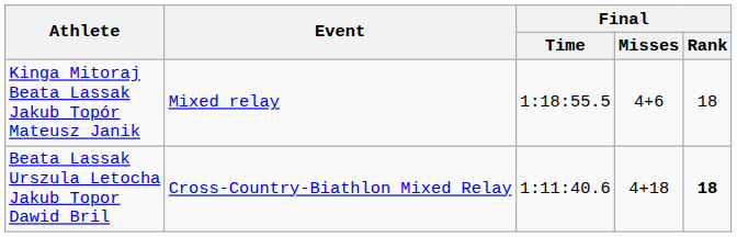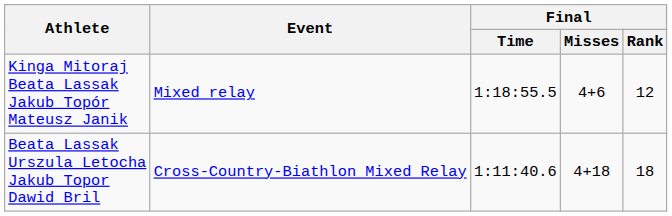Kinga Mitoraj Beata Lassak Jakub Topór Mateusz Janik | Final / Rank: 18 -> 12
Beata Lassak Urszula Letocha Jakub Topor Dawid Bril | Final / Rank: bold -> normal
